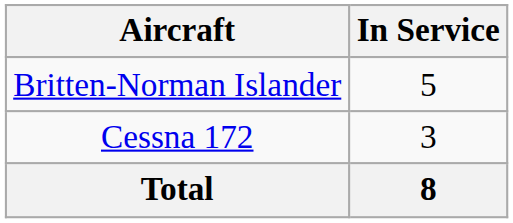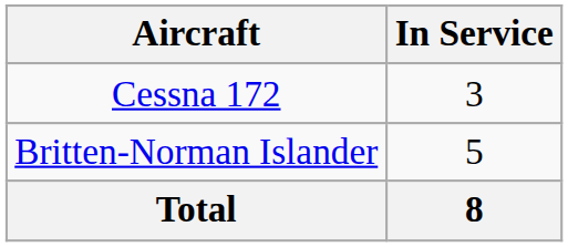rows swapped: Britten-Norman Islander <-> Cessna 172
